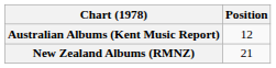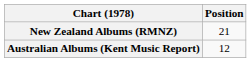rows swapped: Australian Albums (Kent Music Report) <-> New Zealand Albums (RMNZ)
